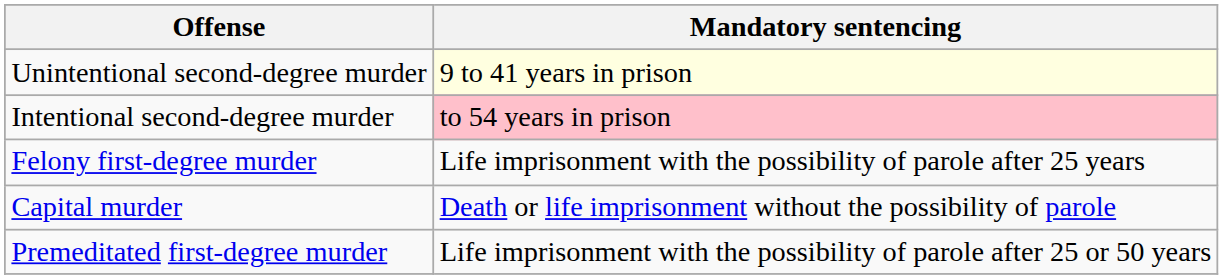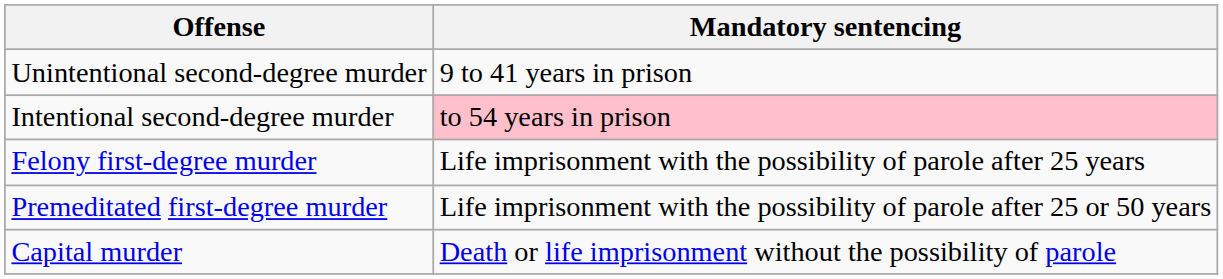Unintentional second-degree murder | Mandatory sentencing: lightyellow background -> no background
rows swapped: Premeditated first-degree murder <-> Capital murder
